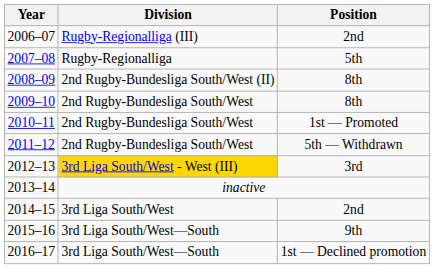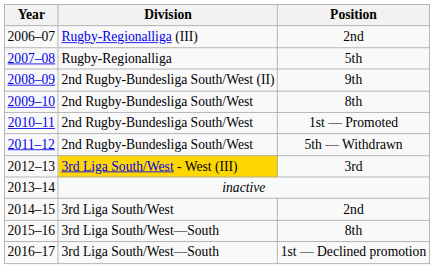2008–09 | Position: 8th -> 9th
2015–16 | Position: 9th -> 8th
